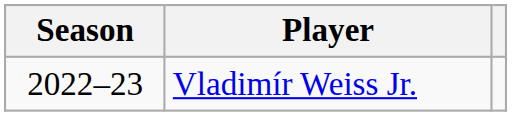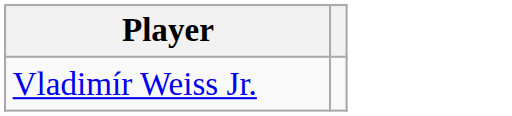- column: Season | 2022–23
